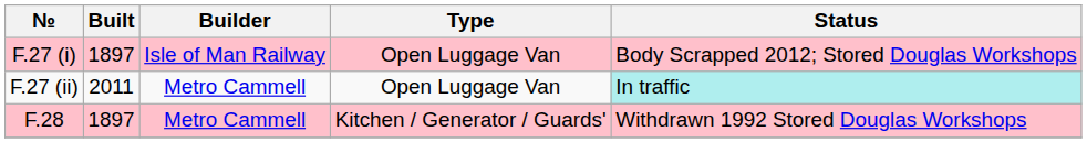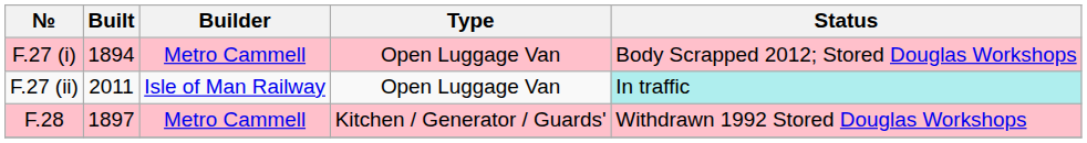F.27 (i) | Built: 1897 -> 1894
F.27 (i) | Builder: Isle of Man Railway -> Metro Cammell
F.27 (ii) | Builder: Metro Cammell -> Isle of Man Railway
